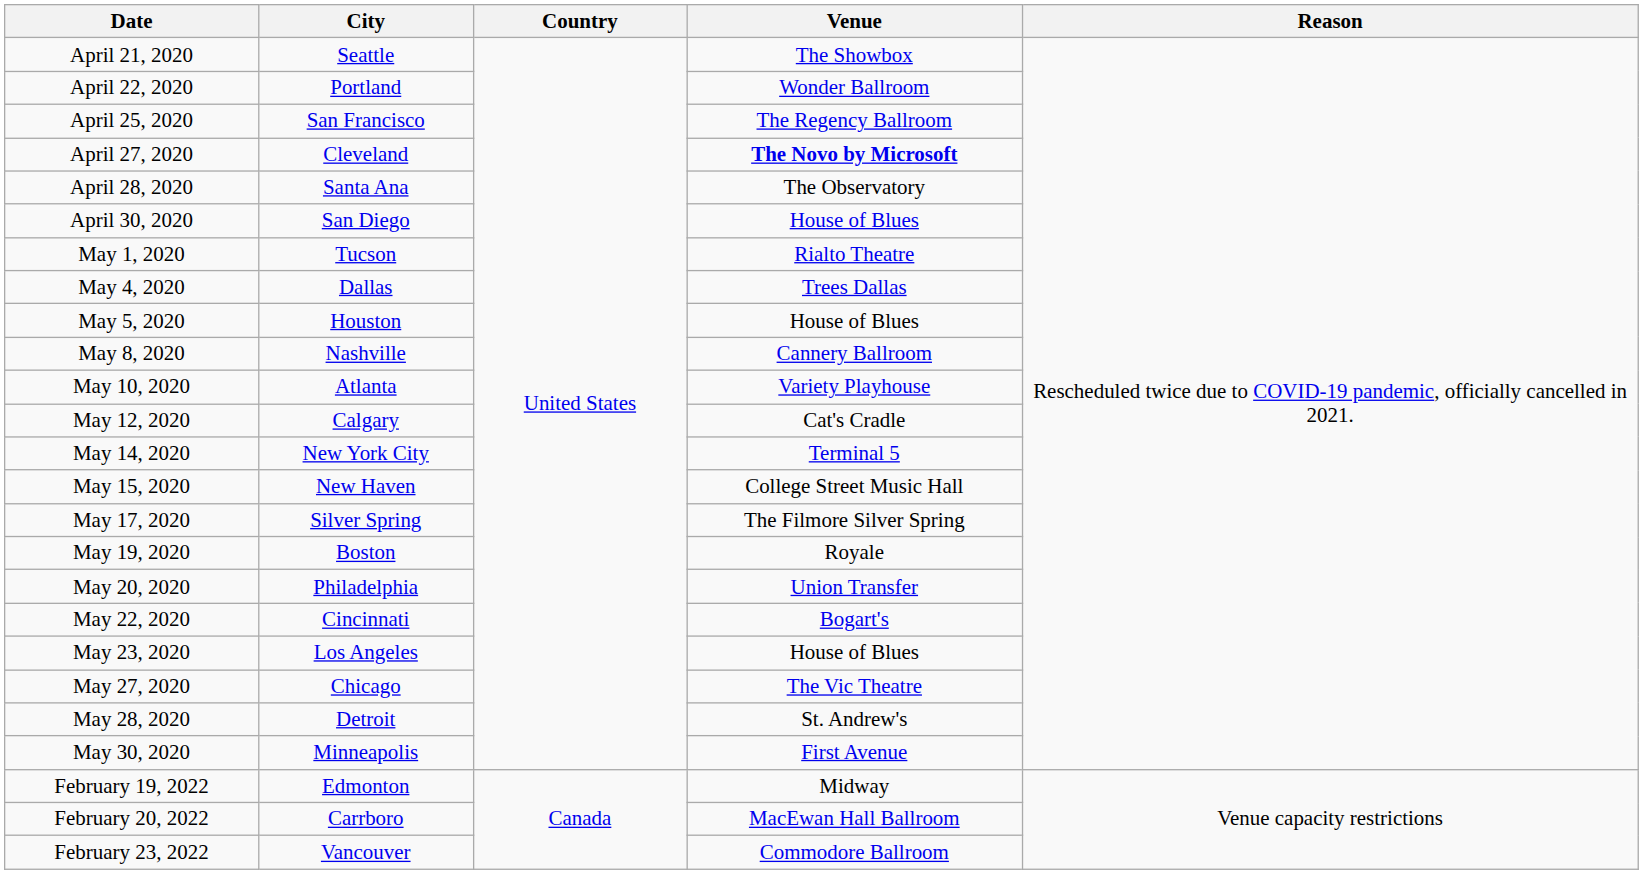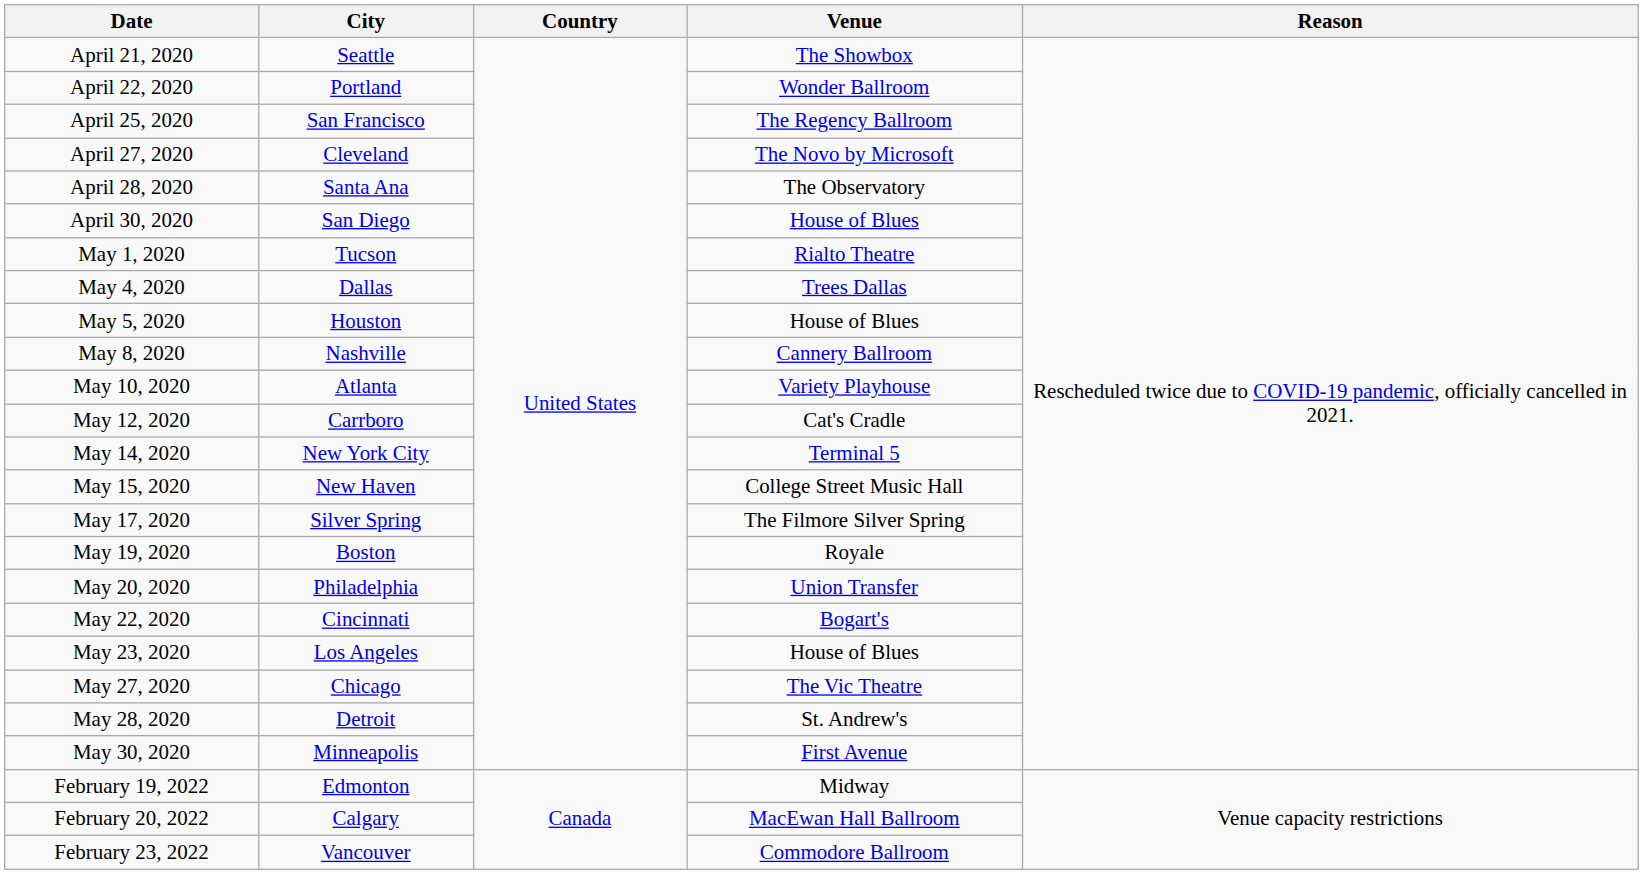April 27, 2020 | Venue: bold -> normal
May 12, 2020 | City: Calgary -> Carrboro
February 20, 2022 | City: Carrboro -> Calgary
